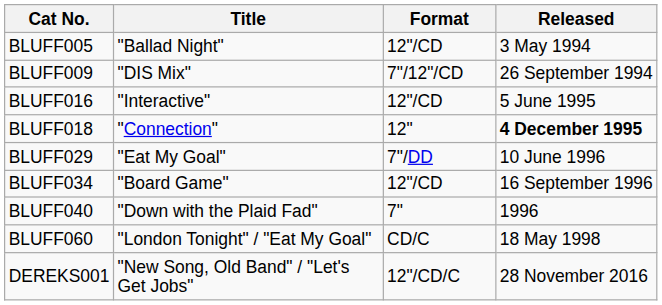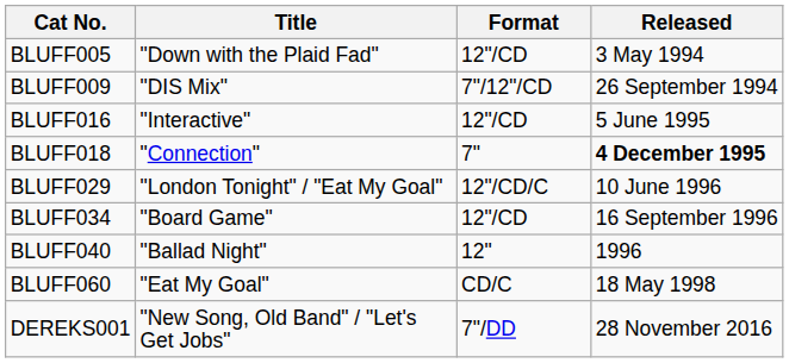BLUFF005 | Title: "Ballad Night" -> "Down with the Plaid Fad"
BLUFF018 | Format: 12" -> 7"
BLUFF029 | Title: "Eat My Goal" -> "London Tonight" / "Eat My Goal"
BLUFF029 | Format: 7"/DD -> 12"/CD/C
BLUFF040 | Title: "Down with the Plaid Fad" -> "Ballad Night"
BLUFF040 | Format: 7" -> 12"
BLUFF060 | Title: "London Tonight" / "Eat My Goal" -> "Eat My Goal"
DEREKS001 | Format: 12"/CD/C -> 7"/DD
